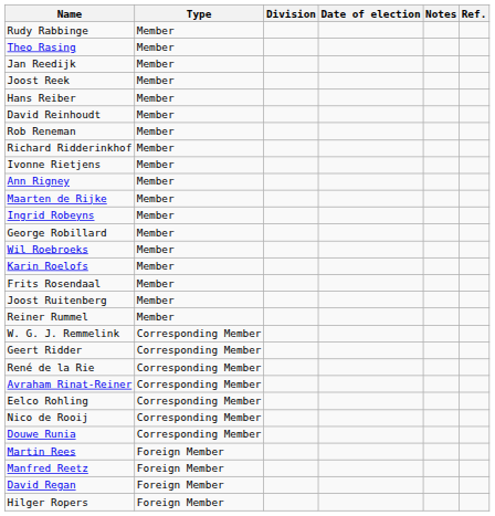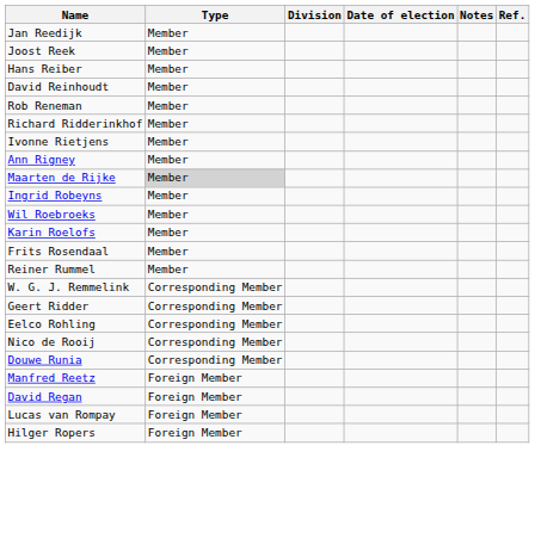- row: Rudy Rabbinge | Member
- row: Theo Rasing | Member
Maarten de Rijke | Type: no background -> lightgrey background
- row: George Robillard | Member
- row: Joost Ruitenberg | Member
- row: René de la Rie | Corresponding Member
- row: Avraham Rinat-Reiner | Corresponding Member
- row: Martin Rees | Foreign Member
+ row: Lucas van Rompay | Foreign Member
